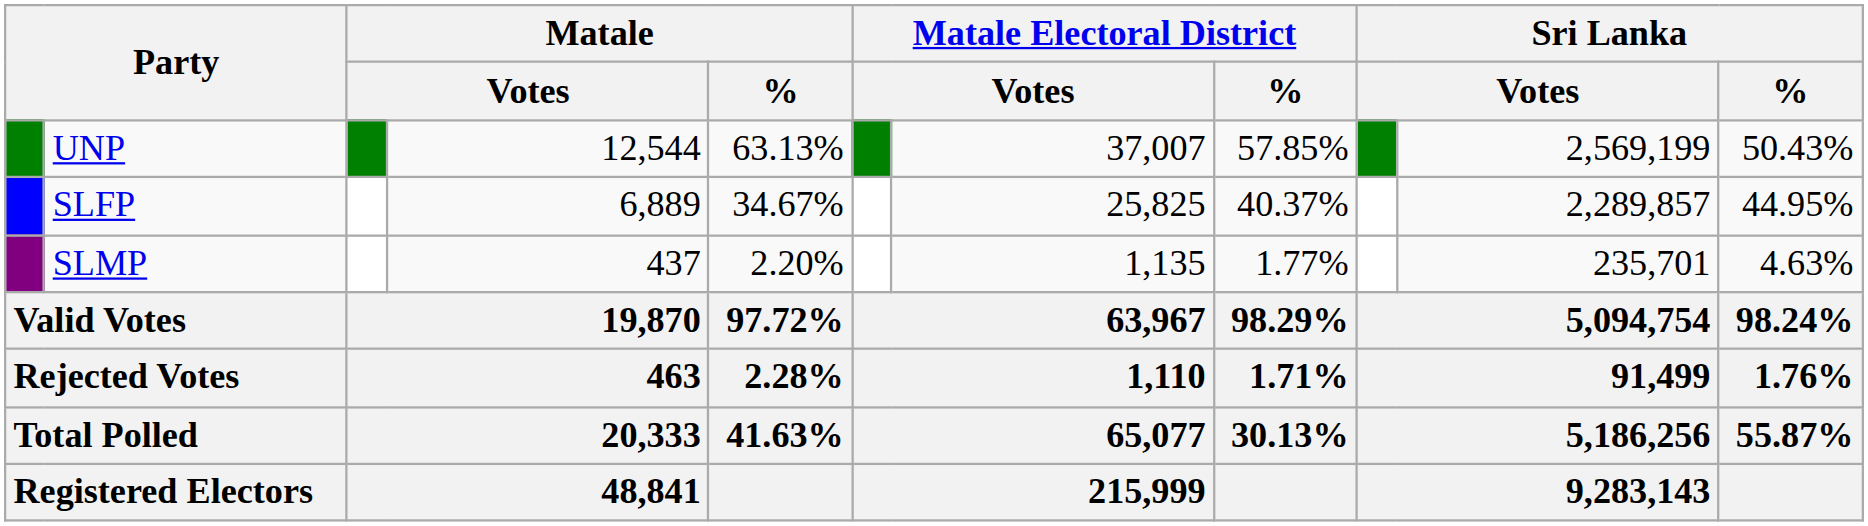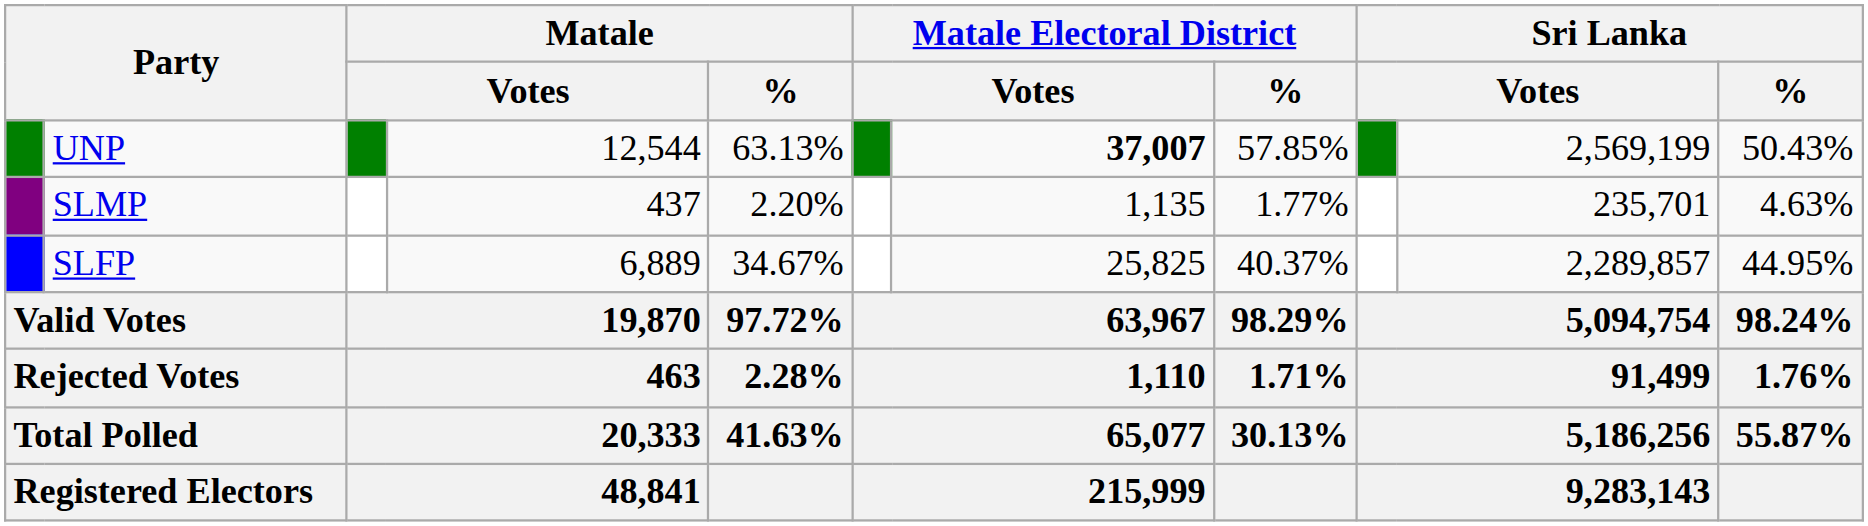UNP | column 7: normal -> bold
rows swapped: SLFP <-> SLMP
